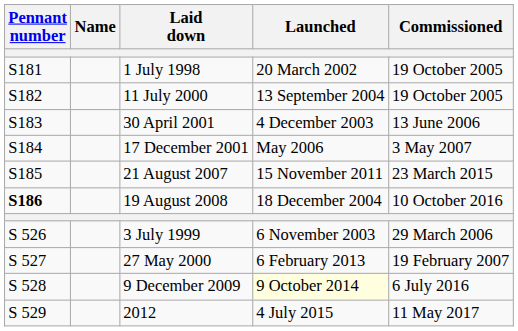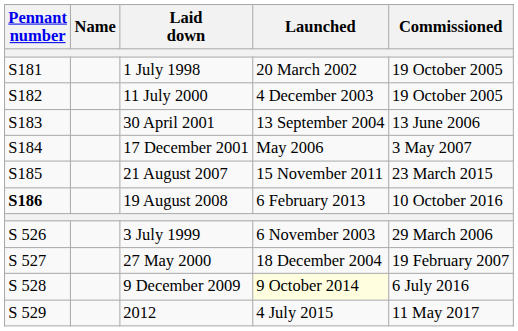11 July 2000 | Launched: 13 September 2004 -> 4 December 2003
30 April 2001 | Launched: 4 December 2003 -> 13 September 2004
19 August 2008 | Launched: 18 December 2004 -> 6 February 2013
27 May 2000 | Launched: 6 February 2013 -> 18 December 2004
